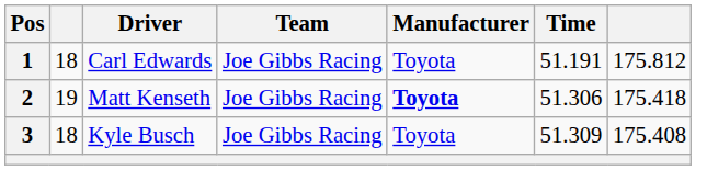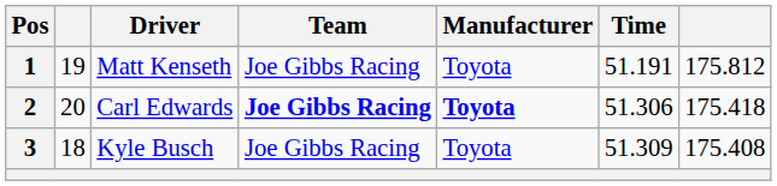1 | column 2: 18 -> 19
1 | Driver: Carl Edwards -> Matt Kenseth
2 | column 2: 19 -> 20
2 | Driver: Matt Kenseth -> Carl Edwards
2 | Team: normal -> bold
